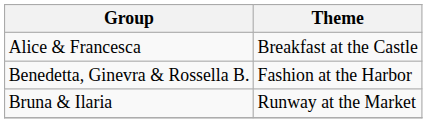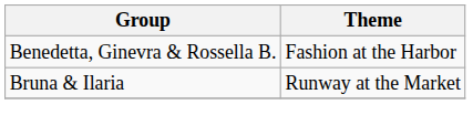- row: Alice & Francesca | Breakfast at the Castle
